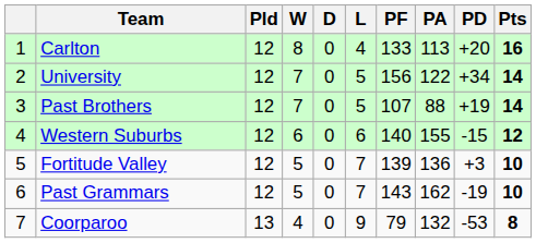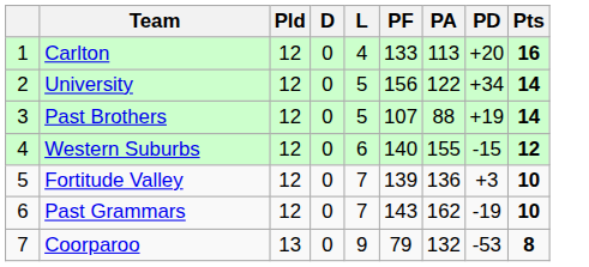- column: W | 8 | 7 | 7 | 6 | 5 | 5 | 4
